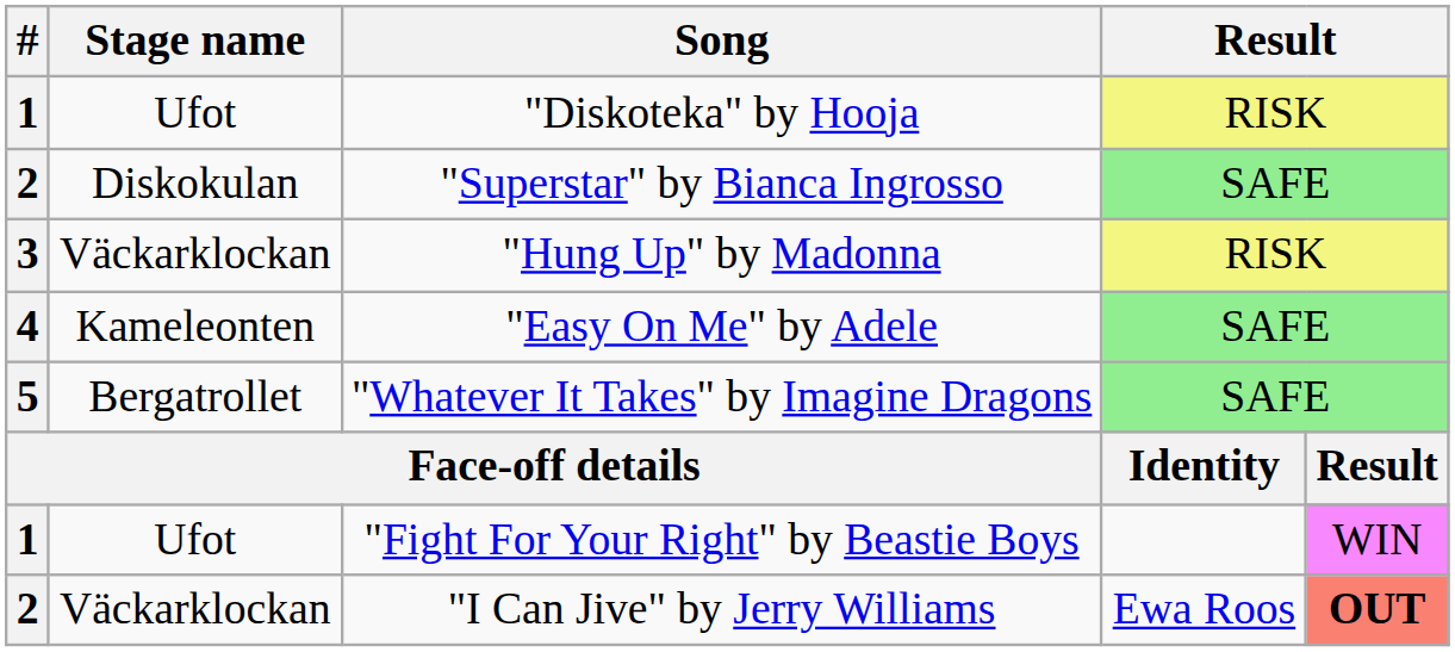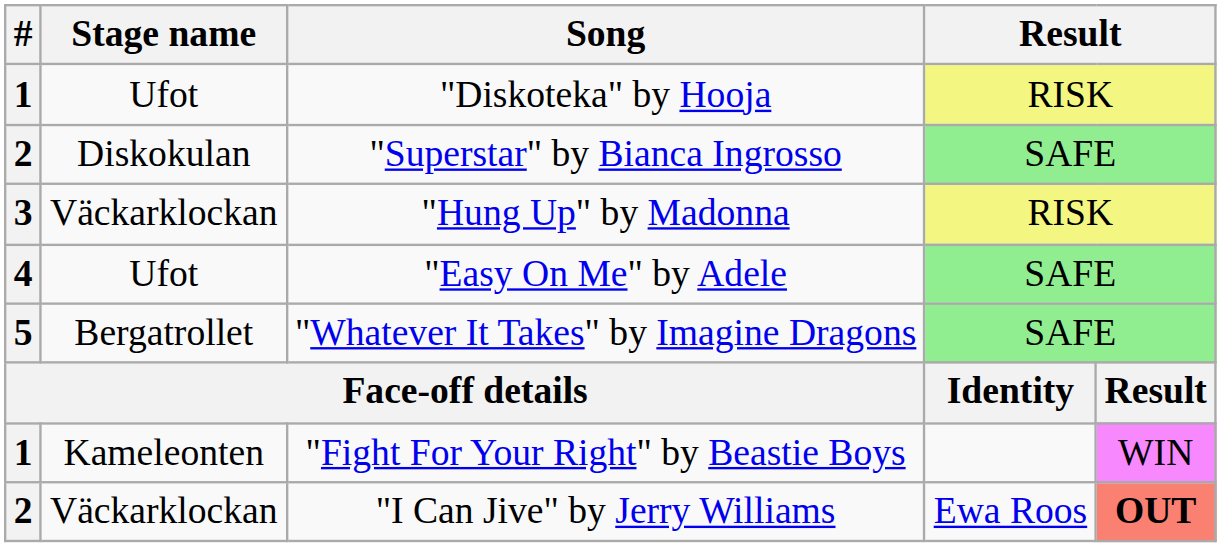"Easy On Me" by Adele | Stage name: Kameleonten -> Ufot
"Fight For Your Right" by Beastie Boys | Stage name: Ufot -> Kameleonten
